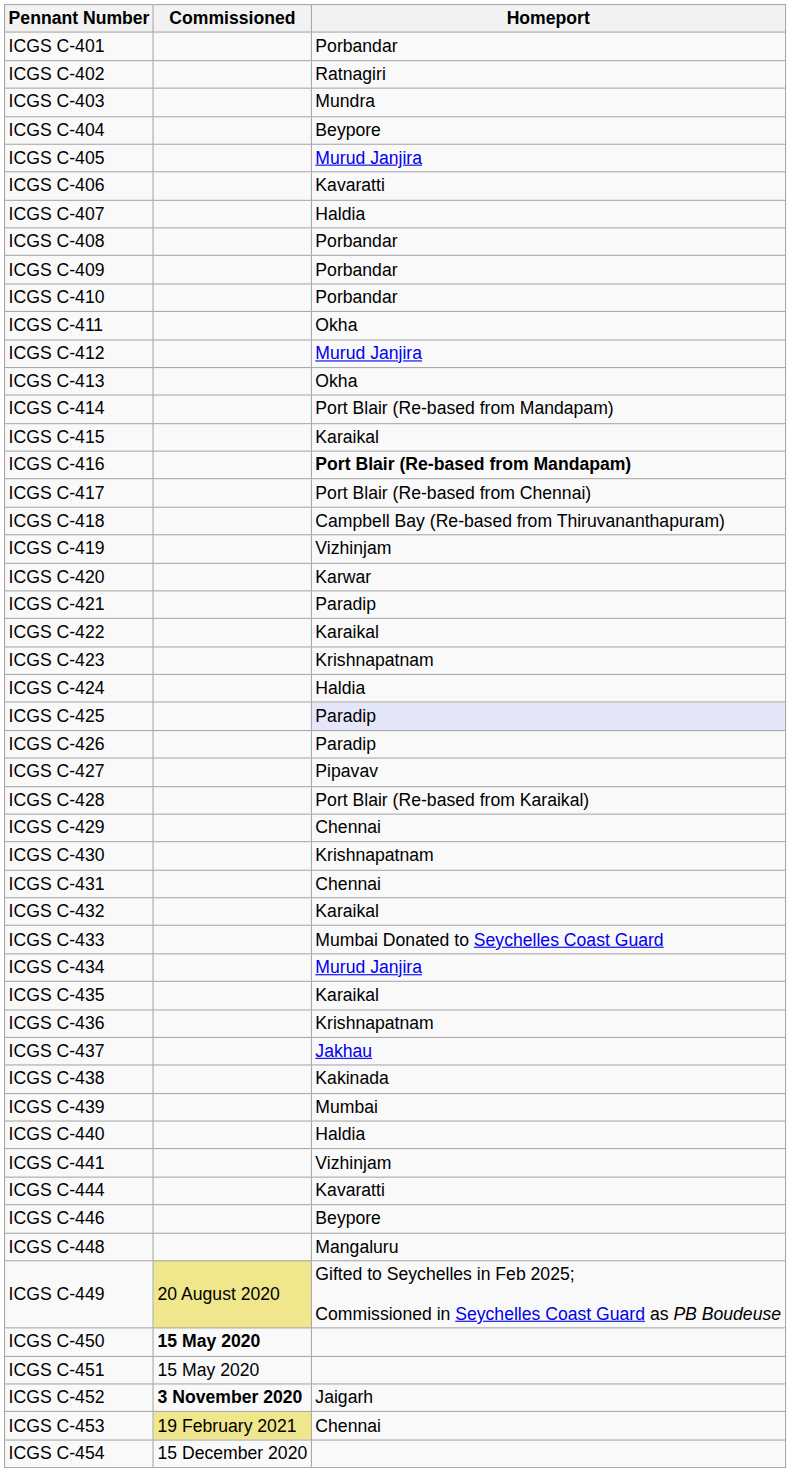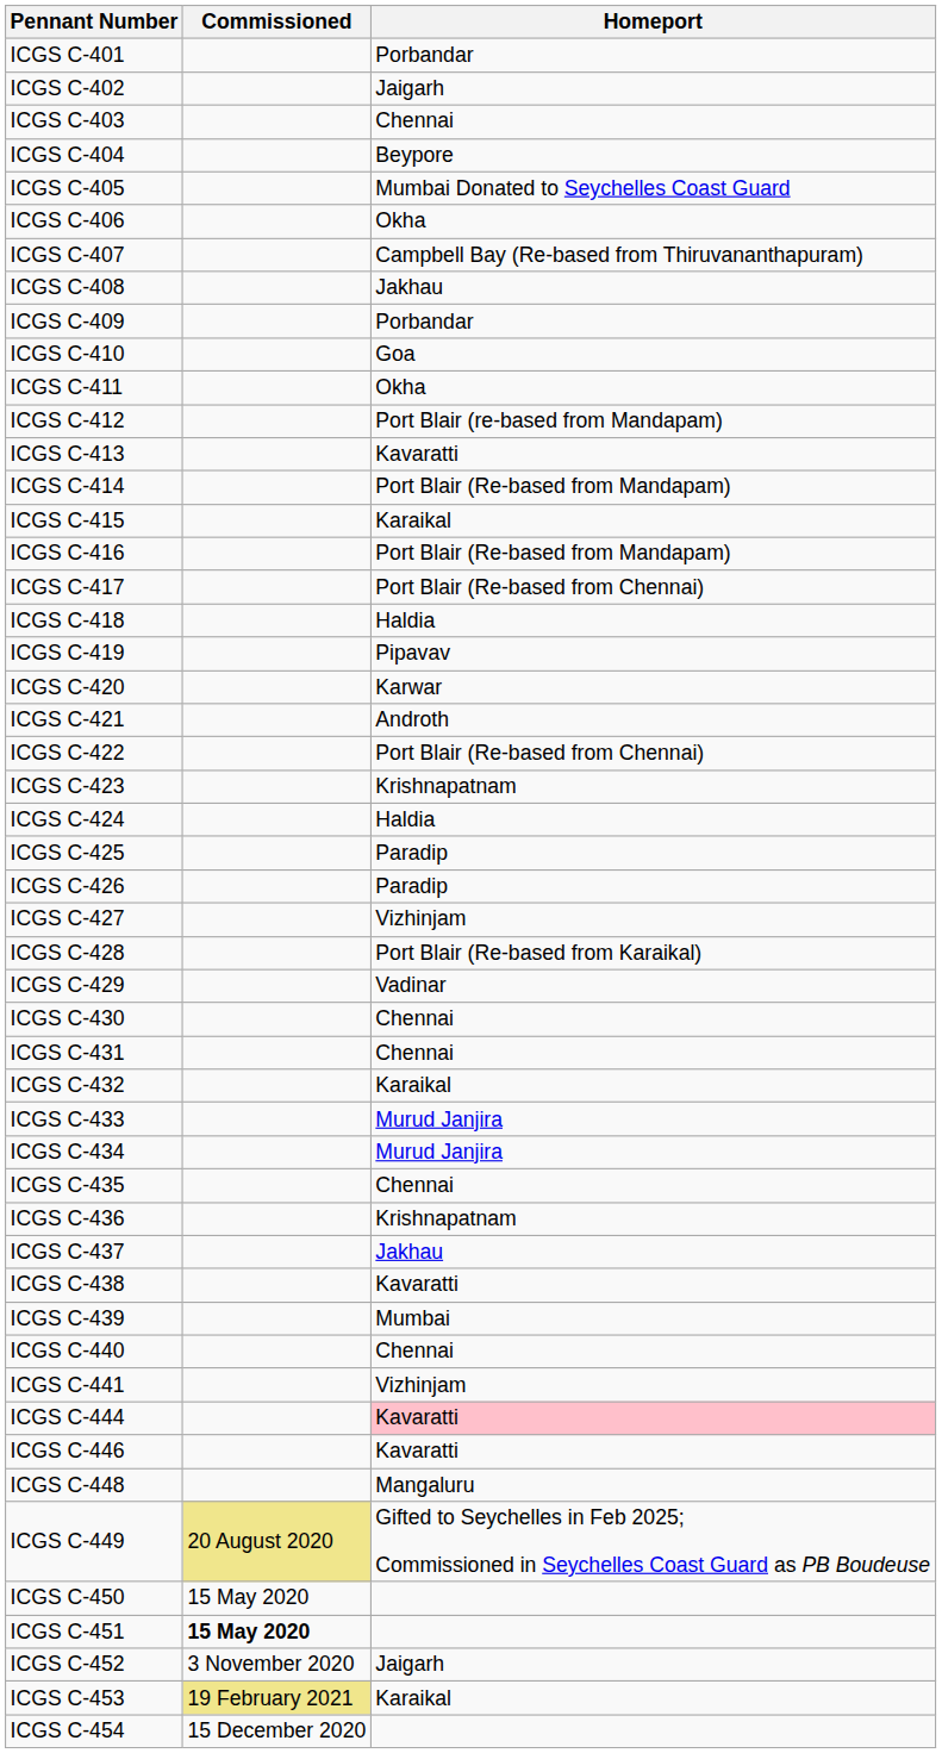ICGS C-402 | Homeport: Ratnagiri -> Jaigarh
ICGS C-403 | Homeport: Mundra -> Chennai
ICGS C-405 | Homeport: Murud Janjira -> Mumbai Donated to Seychelles Coast Guard
ICGS C-406 | Homeport: Kavaratti -> Okha
ICGS C-407 | Homeport: Haldia -> Campbell Bay (Re-based from Thiruvananthapuram)
ICGS C-408 | Homeport: Porbandar -> Jakhau
ICGS C-410 | Homeport: Porbandar -> Goa
ICGS C-412 | Homeport: Murud Janjira -> Port Blair (re-based from Mandapam)
ICGS C-413 | Homeport: Okha -> Kavaratti
ICGS C-416 | Homeport: bold -> normal
ICGS C-418 | Homeport: Campbell Bay (Re-based from Thiruvananthapuram) -> Haldia
ICGS C-419 | Homeport: Vizhinjam -> Pipavav
ICGS C-421 | Homeport: Paradip -> Androth
ICGS C-422 | Homeport: Karaikal -> Port Blair (Re-based from Chennai)
ICGS C-425 | Homeport: lavender background -> no background
ICGS C-427 | Homeport: Pipavav -> Vizhinjam
ICGS C-429 | Homeport: Chennai -> Vadinar
ICGS C-430 | Homeport: Krishnapatnam -> Chennai
ICGS C-433 | Homeport: Mumbai Donated to Seychelles Coast Guard -> Murud Janjira
ICGS C-435 | Homeport: Karaikal -> Chennai
ICGS C-438 | Homeport: Kakinada -> Kavaratti
ICGS C-440 | Homeport: Haldia -> Chennai
ICGS C-444 | Homeport: no background -> pink background
ICGS C-446 | Homeport: Beypore -> Kavaratti
ICGS C-450 | Commissioned: bold -> normal
ICGS C-451 | Commissioned: normal -> bold
ICGS C-452 | Commissioned: bold -> normal
ICGS C-453 | Homeport: Chennai -> Karaikal
